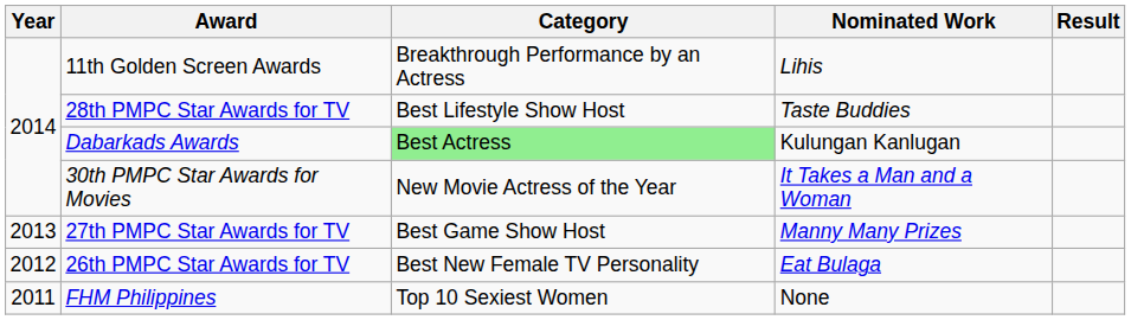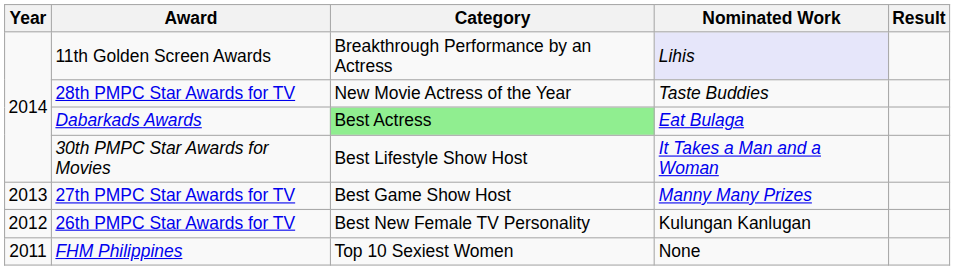11th Golden Screen Awards | Nominated Work: no background -> lavender background
28th PMPC Star Awards for TV | Category: Best Lifestyle Show Host -> New Movie Actress of the Year
Dabarkads Awards | Nominated Work: Kulungan Kanlugan -> Eat Bulaga
30th PMPC Star Awards for Movies | Category: New Movie Actress of the Year -> Best Lifestyle Show Host
26th PMPC Star Awards for TV | Nominated Work: Eat Bulaga -> Kulungan Kanlugan
